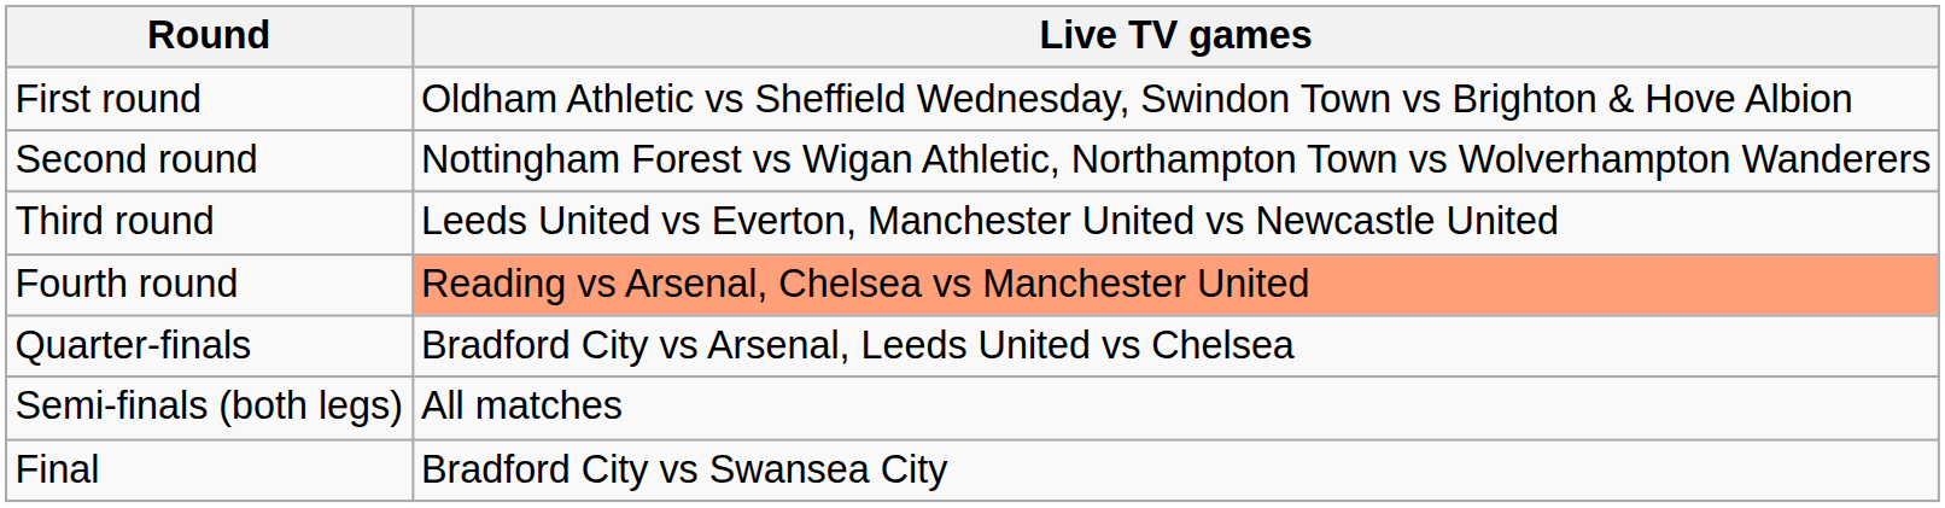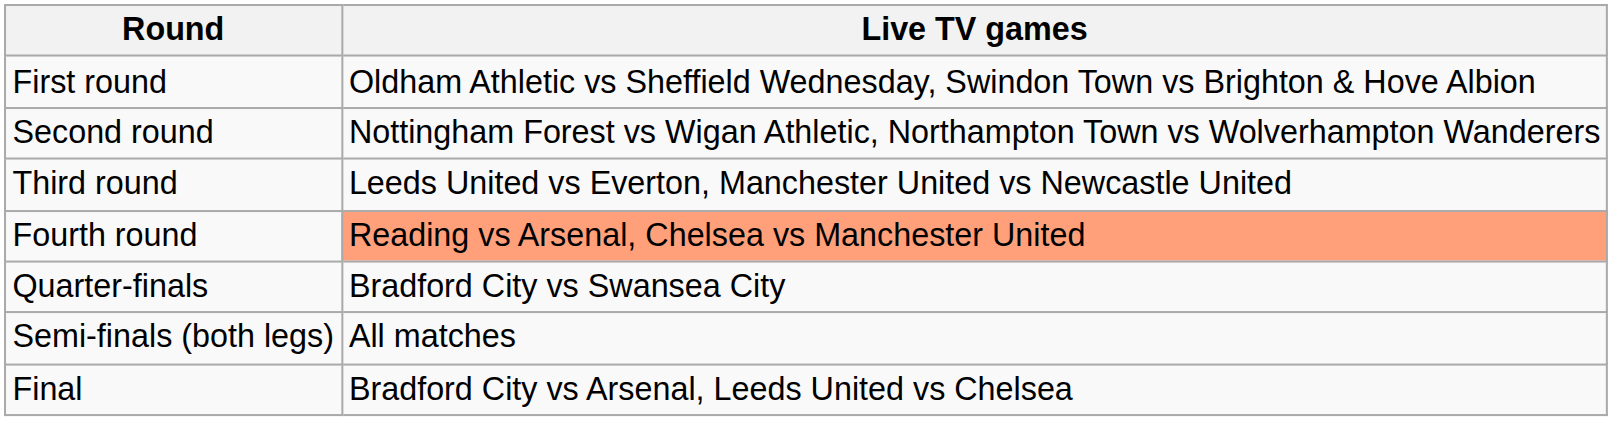Quarter-finals | Live TV games: Bradford City vs Arsenal, Leeds United vs Chelsea -> Bradford City vs Swansea City
Final | Live TV games: Bradford City vs Swansea City -> Bradford City vs Arsenal, Leeds United vs Chelsea
